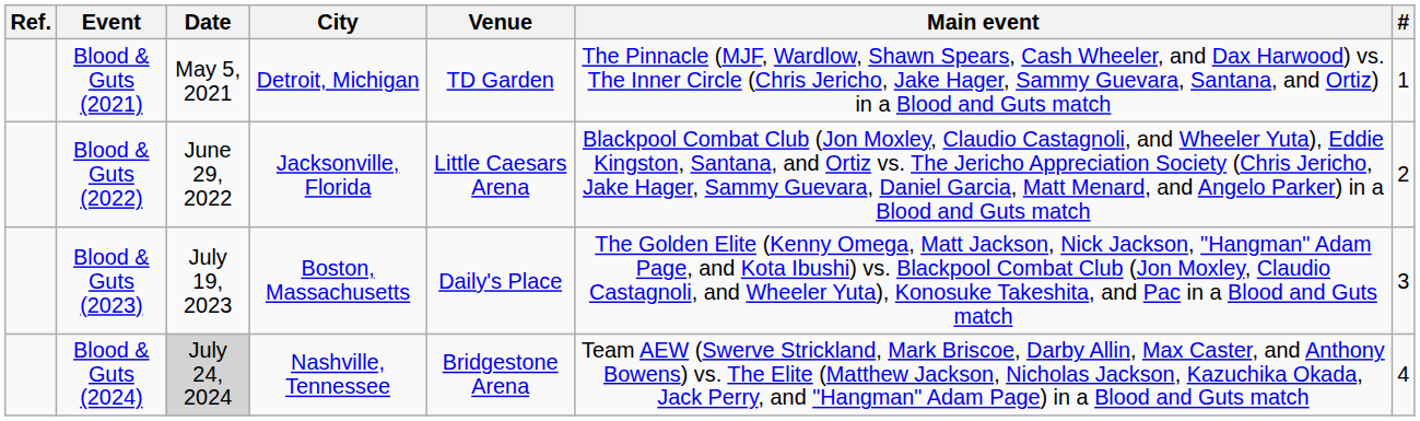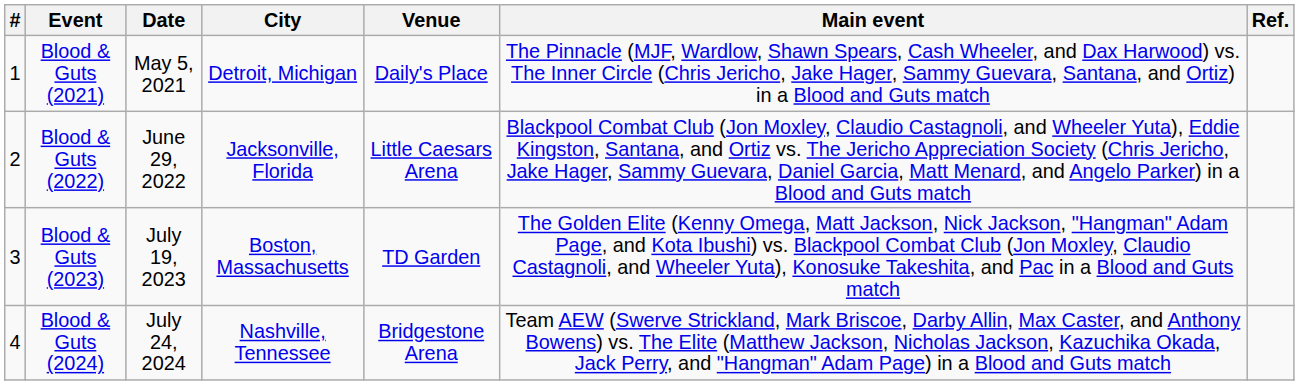columns swapped: # <-> Ref.
Blood & Guts (2021) | Venue: TD Garden -> Daily's Place
Blood & Guts (2023) | Venue: Daily's Place -> TD Garden
Blood & Guts (2024) | Date: lightgrey background -> no background
